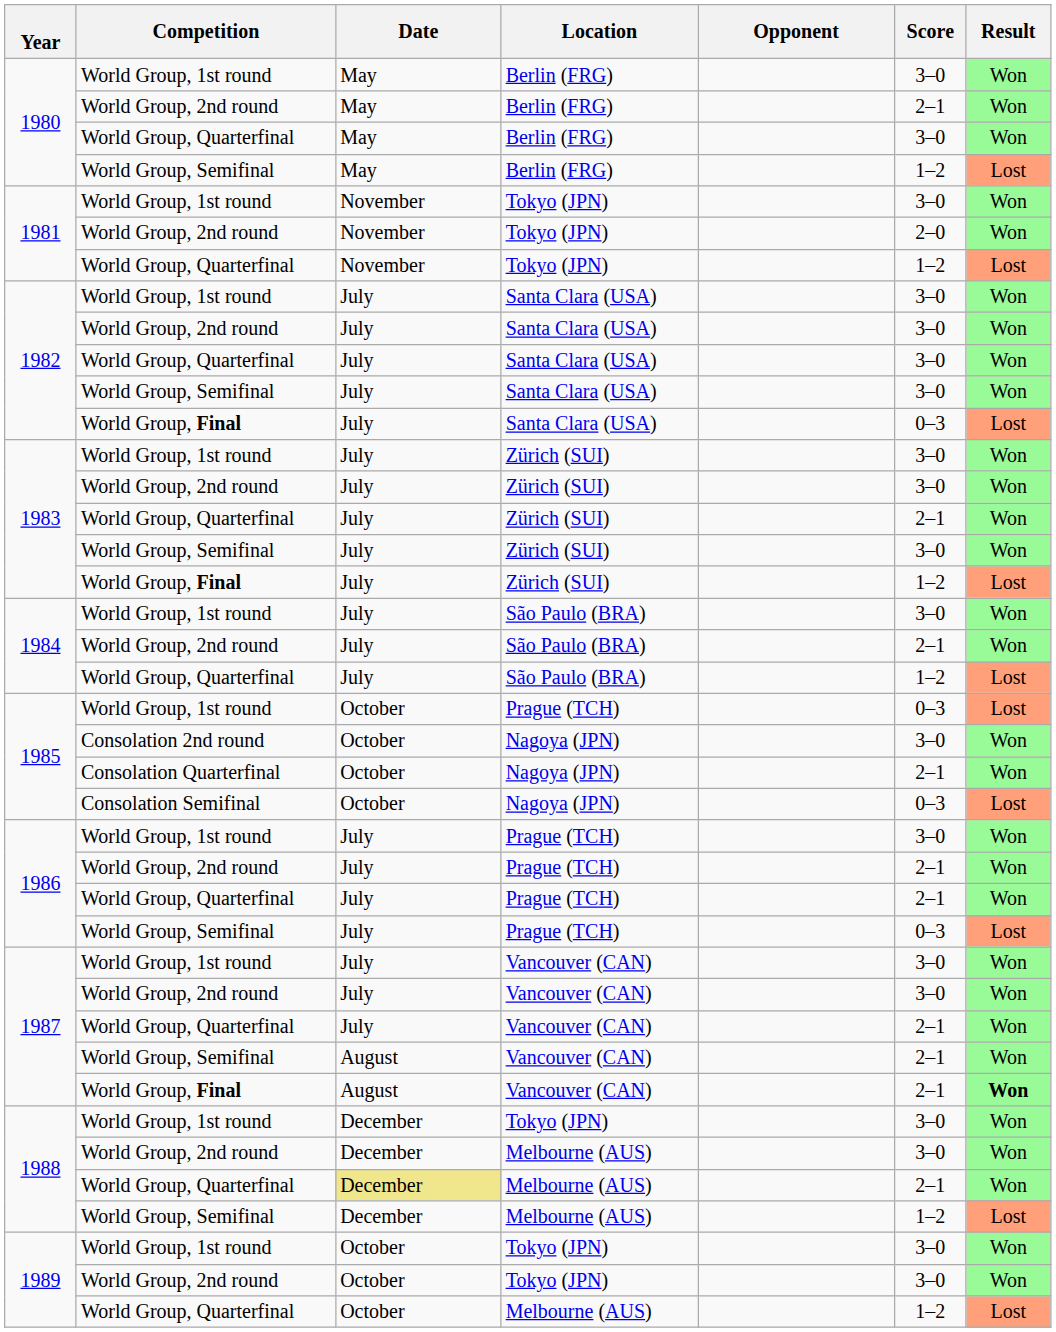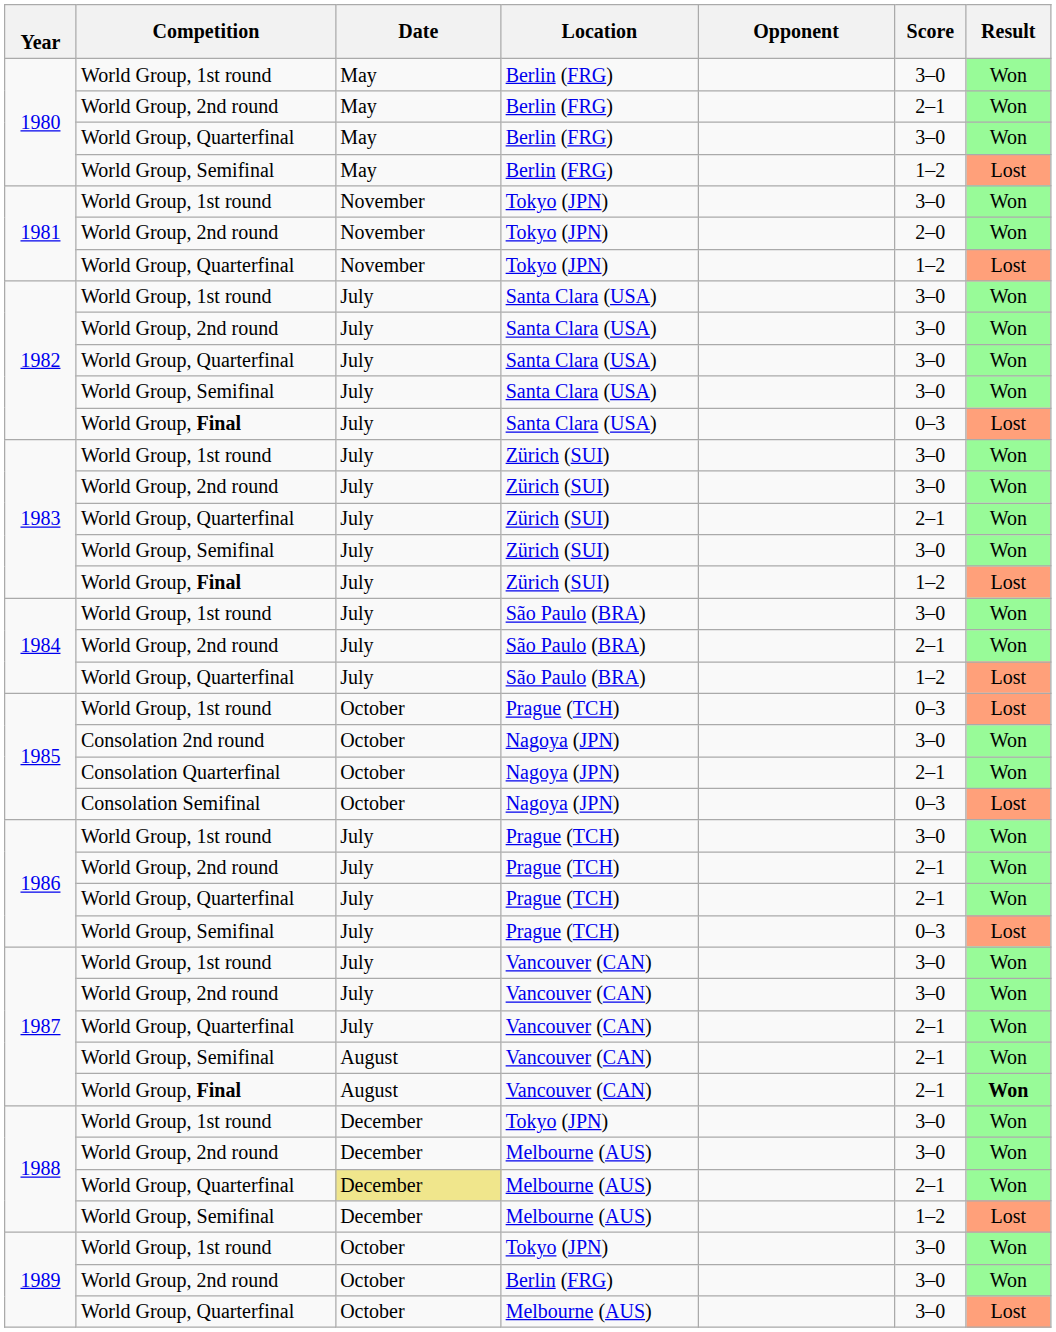1989 / World Group, 2nd round | Location: Tokyo (JPN) -> Berlin (FRG)
1989 / World Group, Quarterfinal | Score: 1–2 -> 3–0
